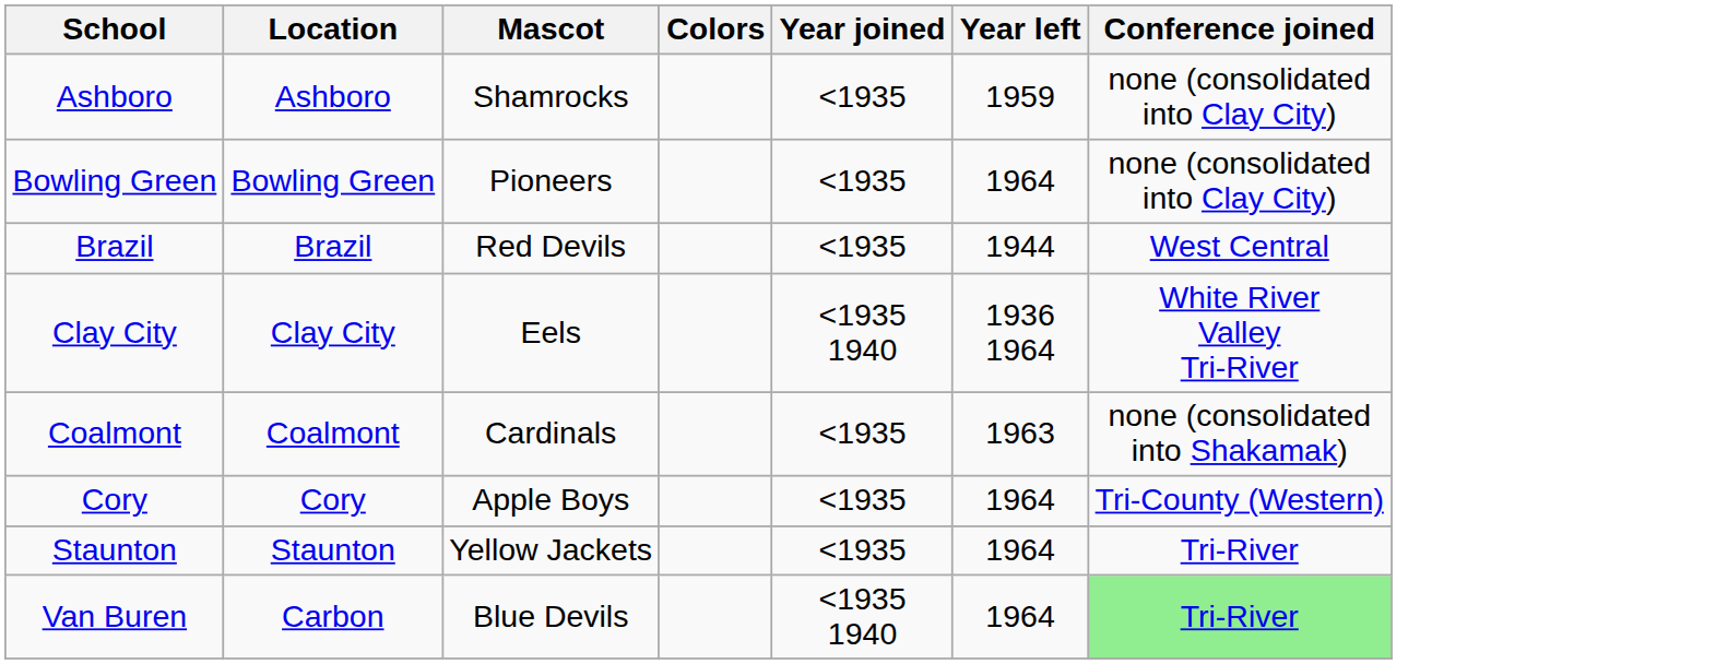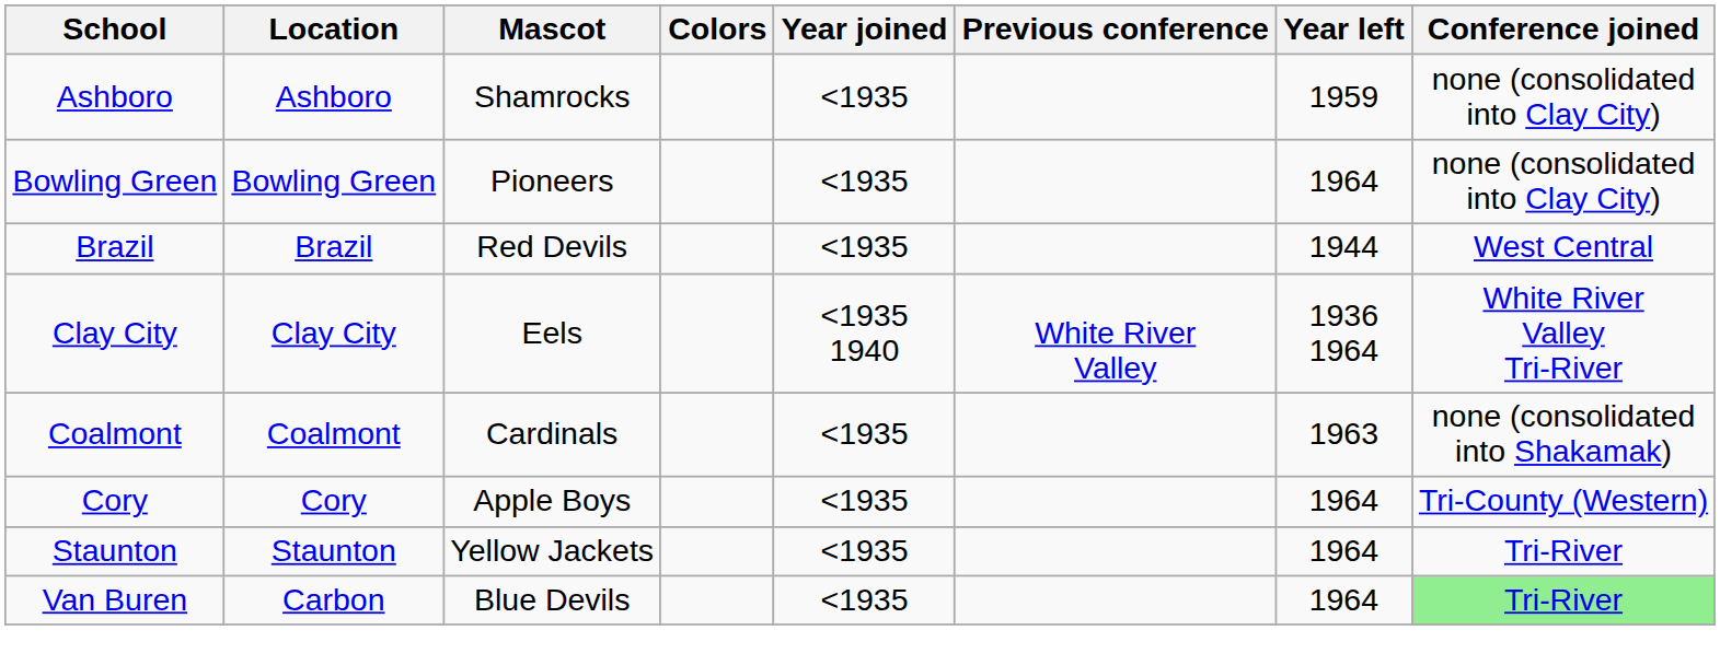+ column: Previous conference | White River Valley
Van Buren | Year joined: <1935 1940 -> <1935
